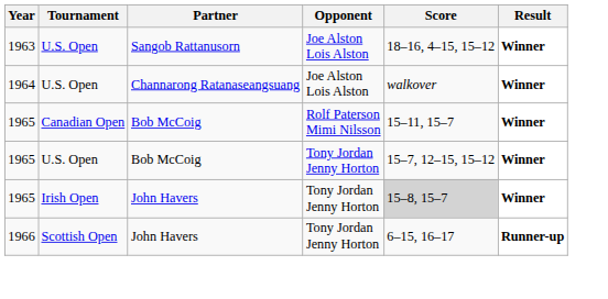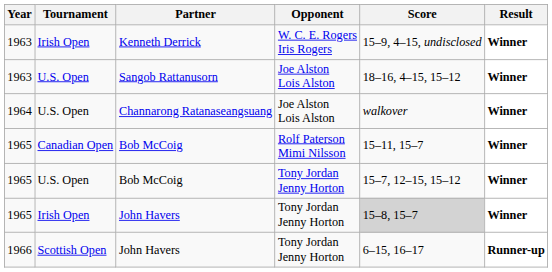+ row: 1963 | Irish Open | Kenneth Derrick | W. C. E. Rogers Iris Rogers | 15–9, 4–15, undisclosed | Winner
